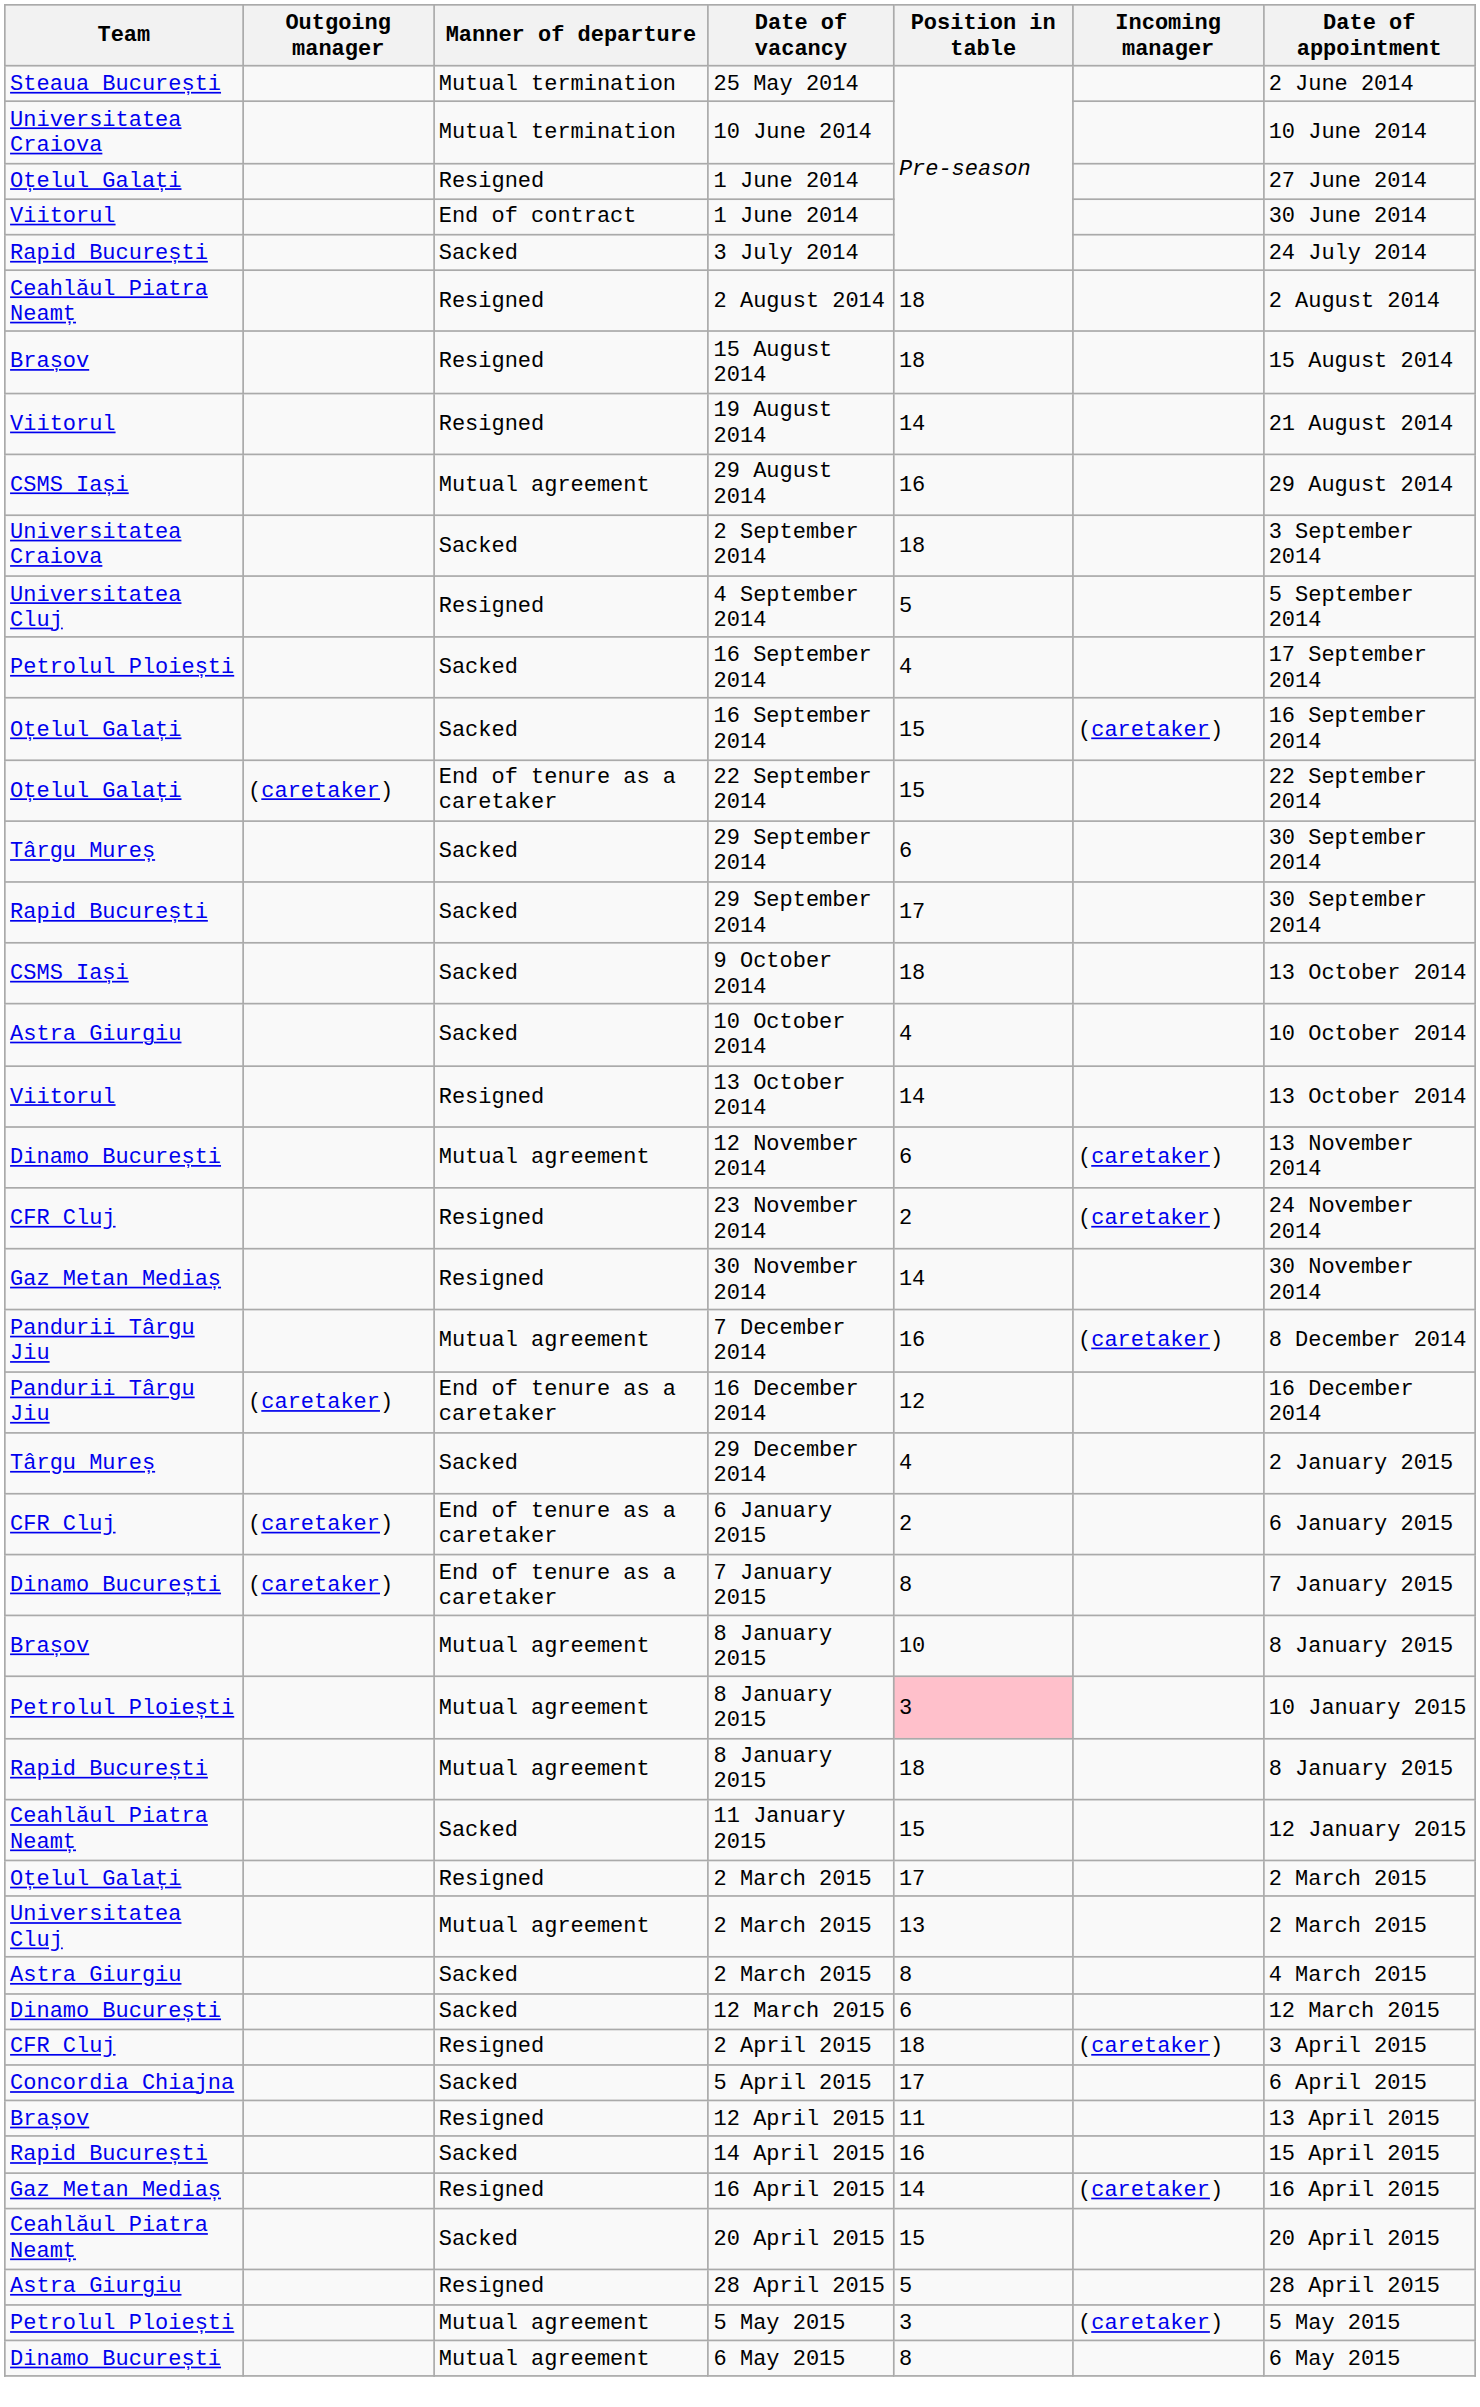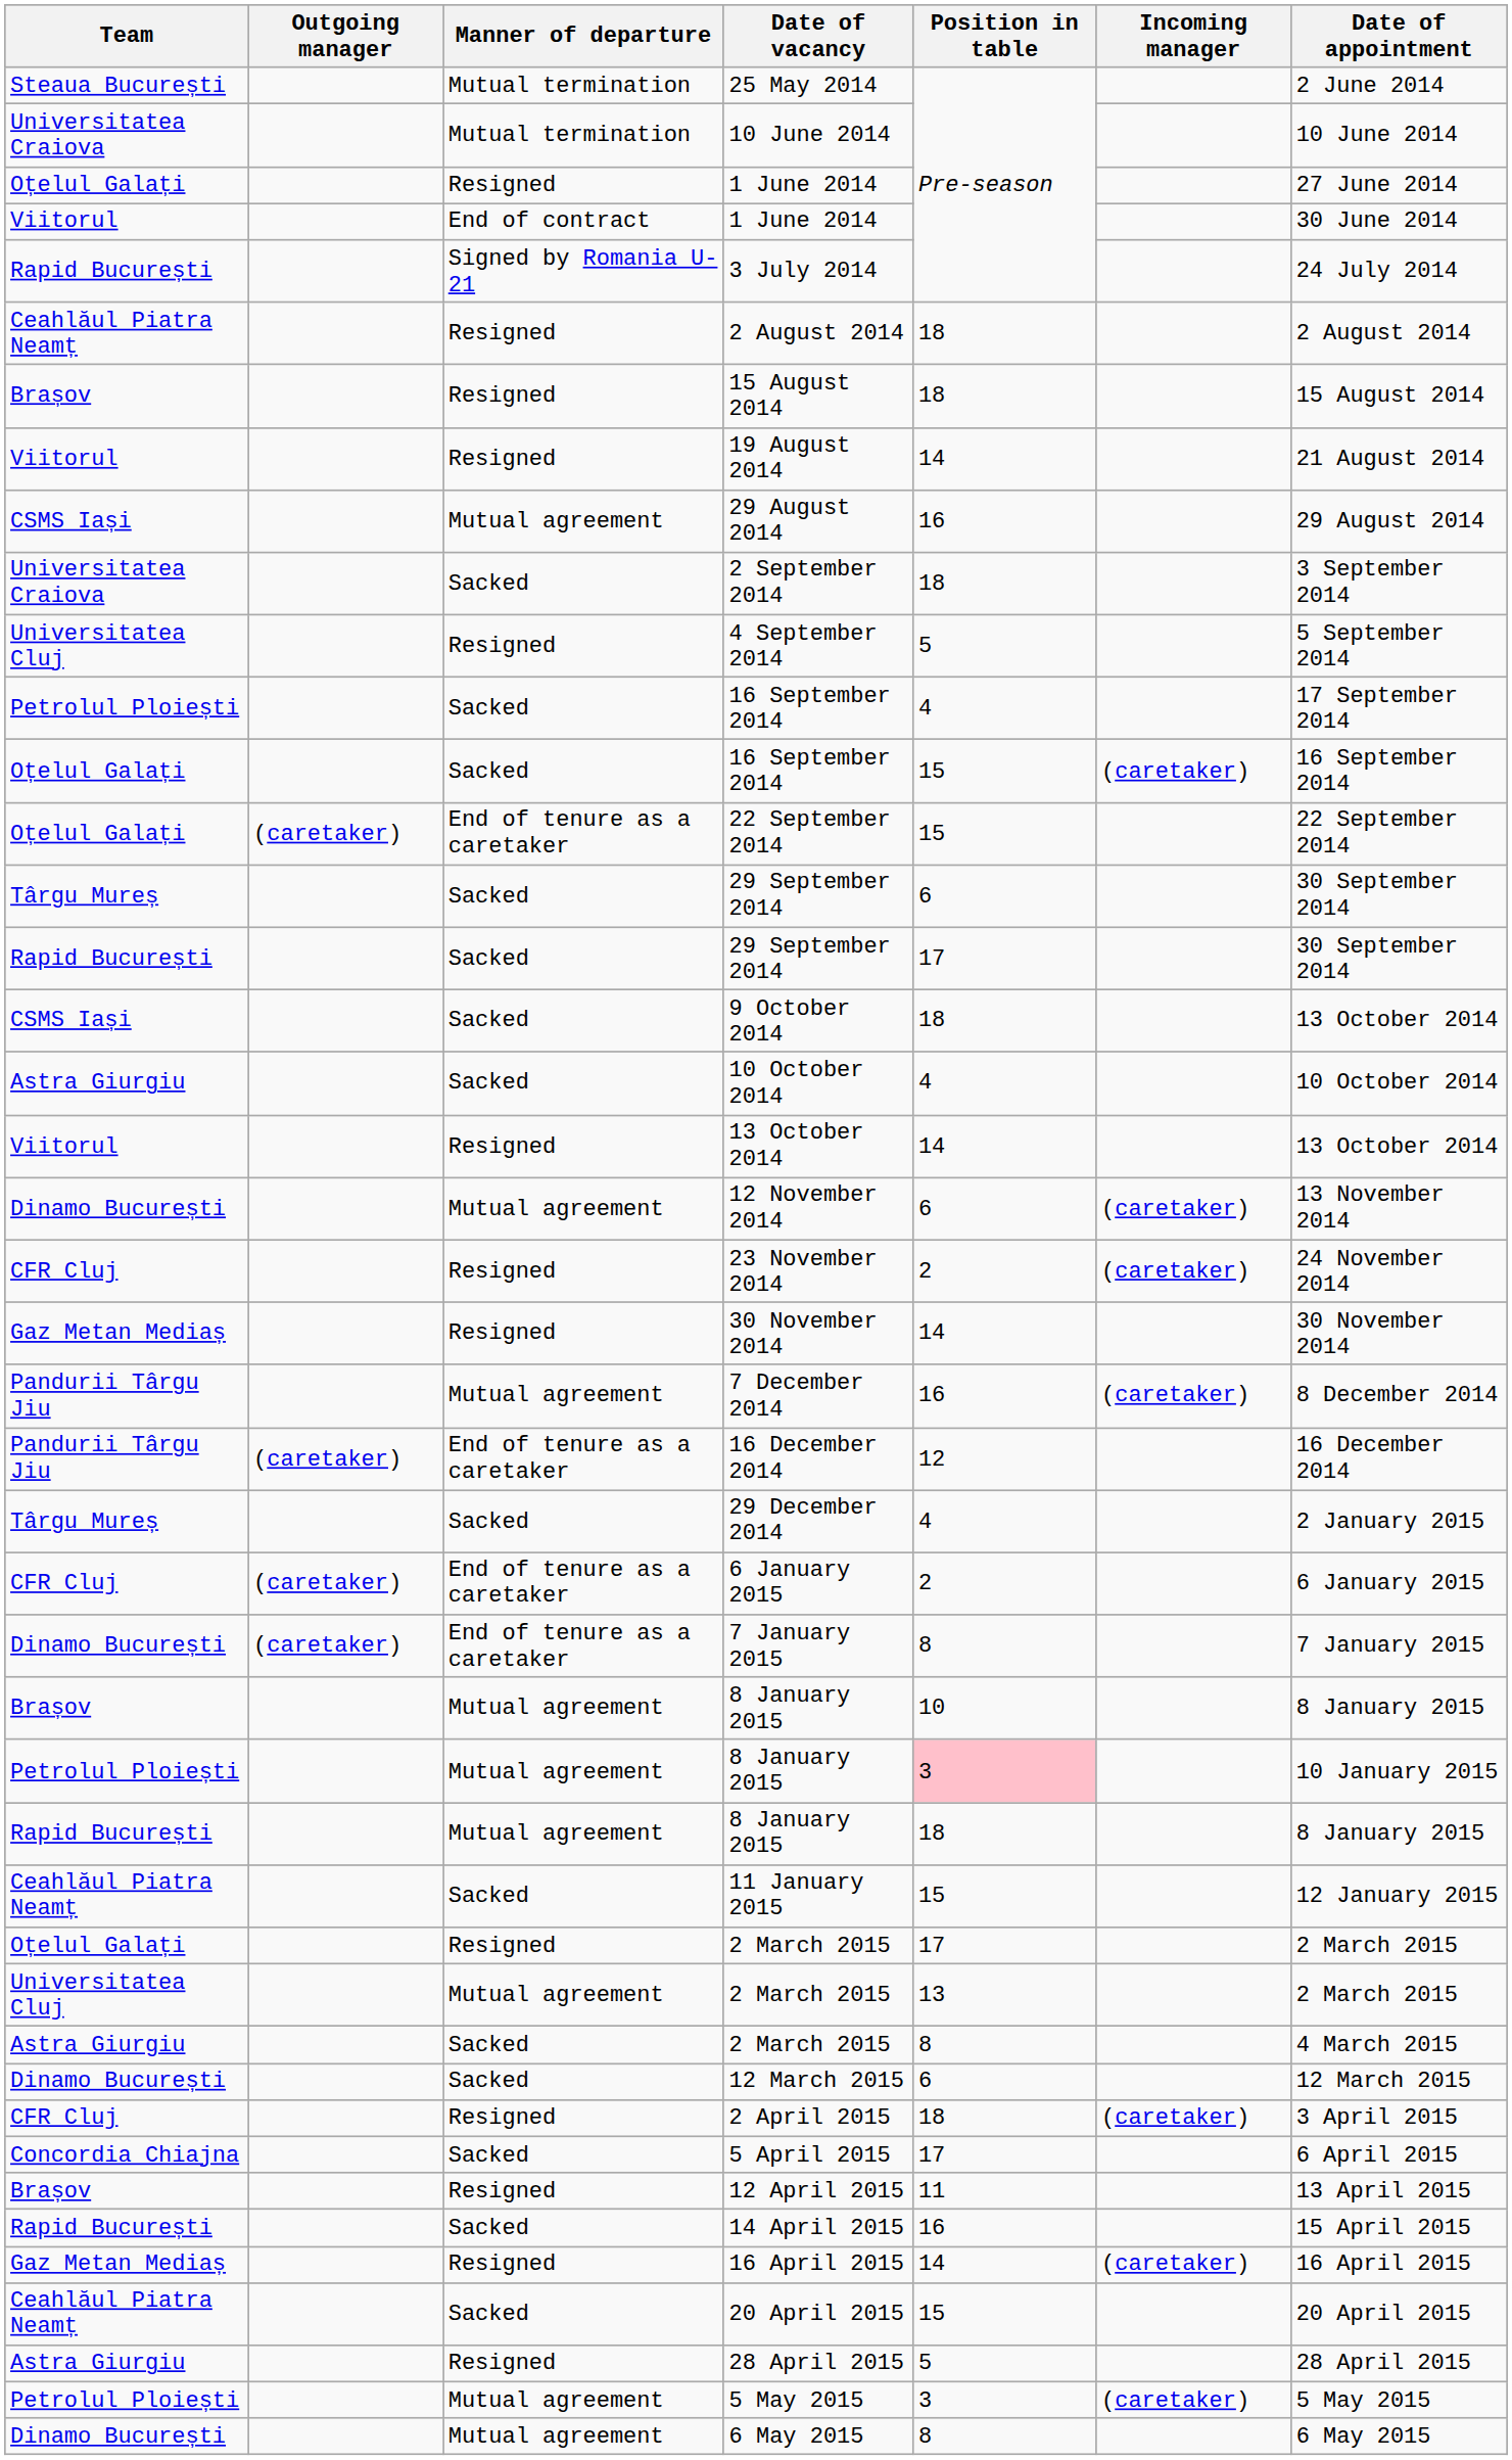3 July 2014 | Manner of departure: Sacked -> Signed by Romania U-21
